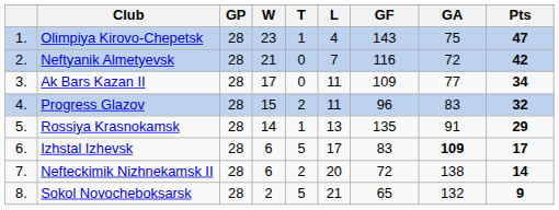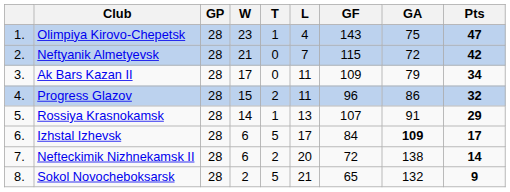Neftyanik Almetyevsk | GF: 116 -> 115
Ak Bars Kazan II | GA: 77 -> 79
Progress Glazov | GA: 83 -> 86
Rossiya Krasnokamsk | GF: 135 -> 107
Izhstal Izhevsk | GF: 83 -> 84
